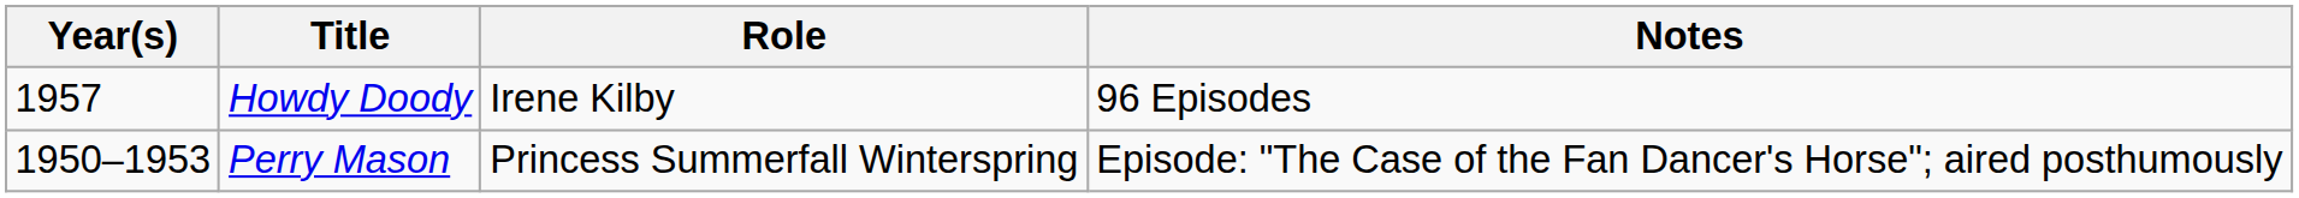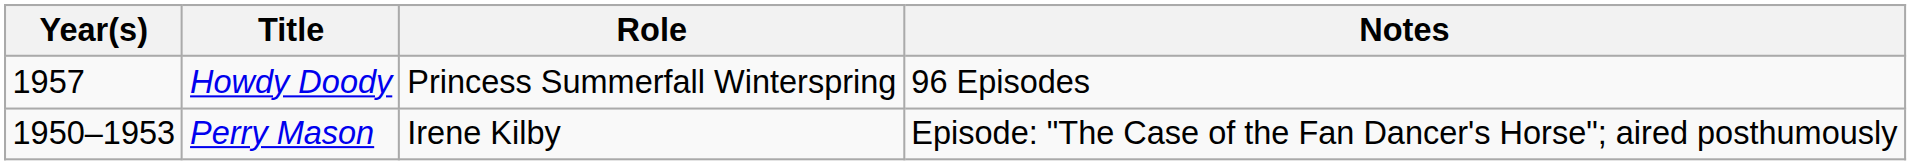Howdy Doody | Role: Irene Kilby -> Princess Summerfall Winterspring
Perry Mason | Role: Princess Summerfall Winterspring -> Irene Kilby
